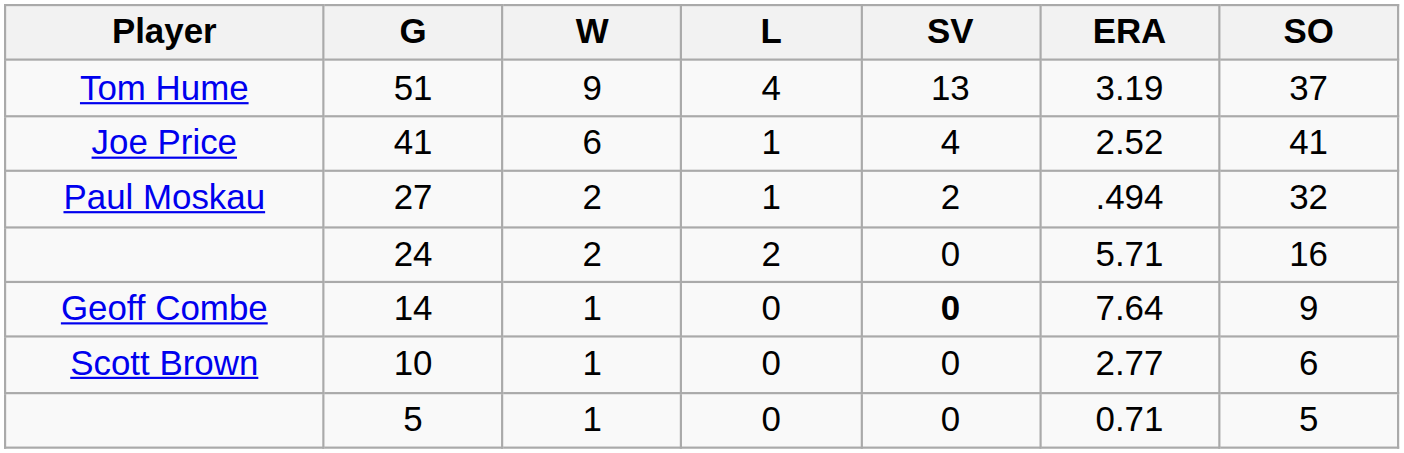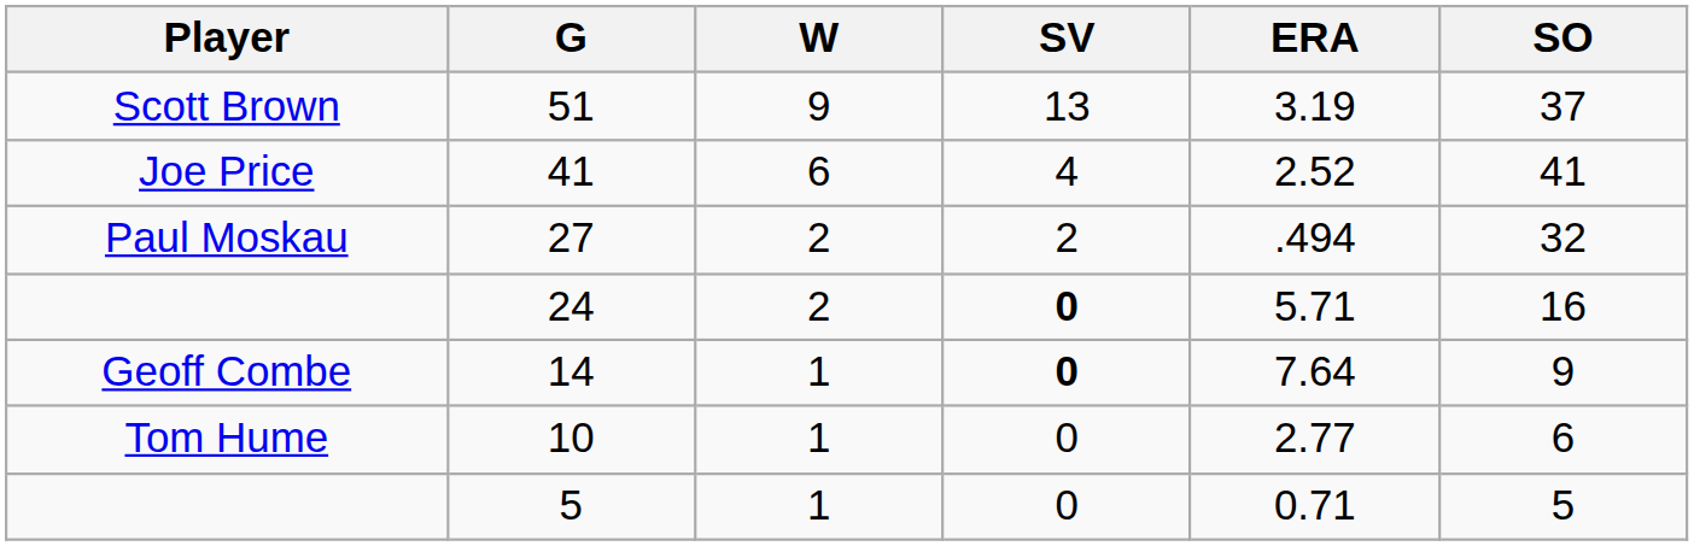- column: L | 4 | 1 | 1 | 2 | 0 | 0 | 0
51 | Player: Tom Hume -> Scott Brown
24 | SV: normal -> bold
10 | Player: Scott Brown -> Tom Hume
